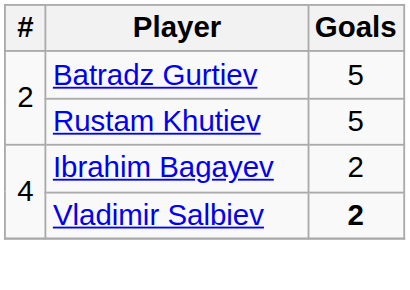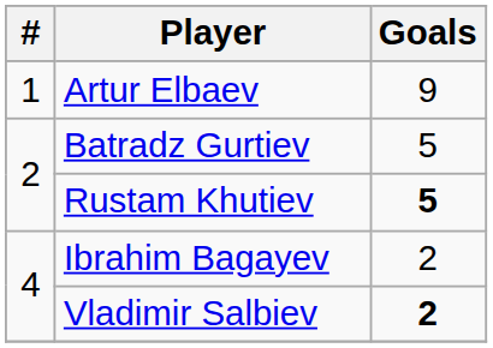+ row: 1 | Artur Elbaev | 9
Rustam Khutiev | Goals: normal -> bold
